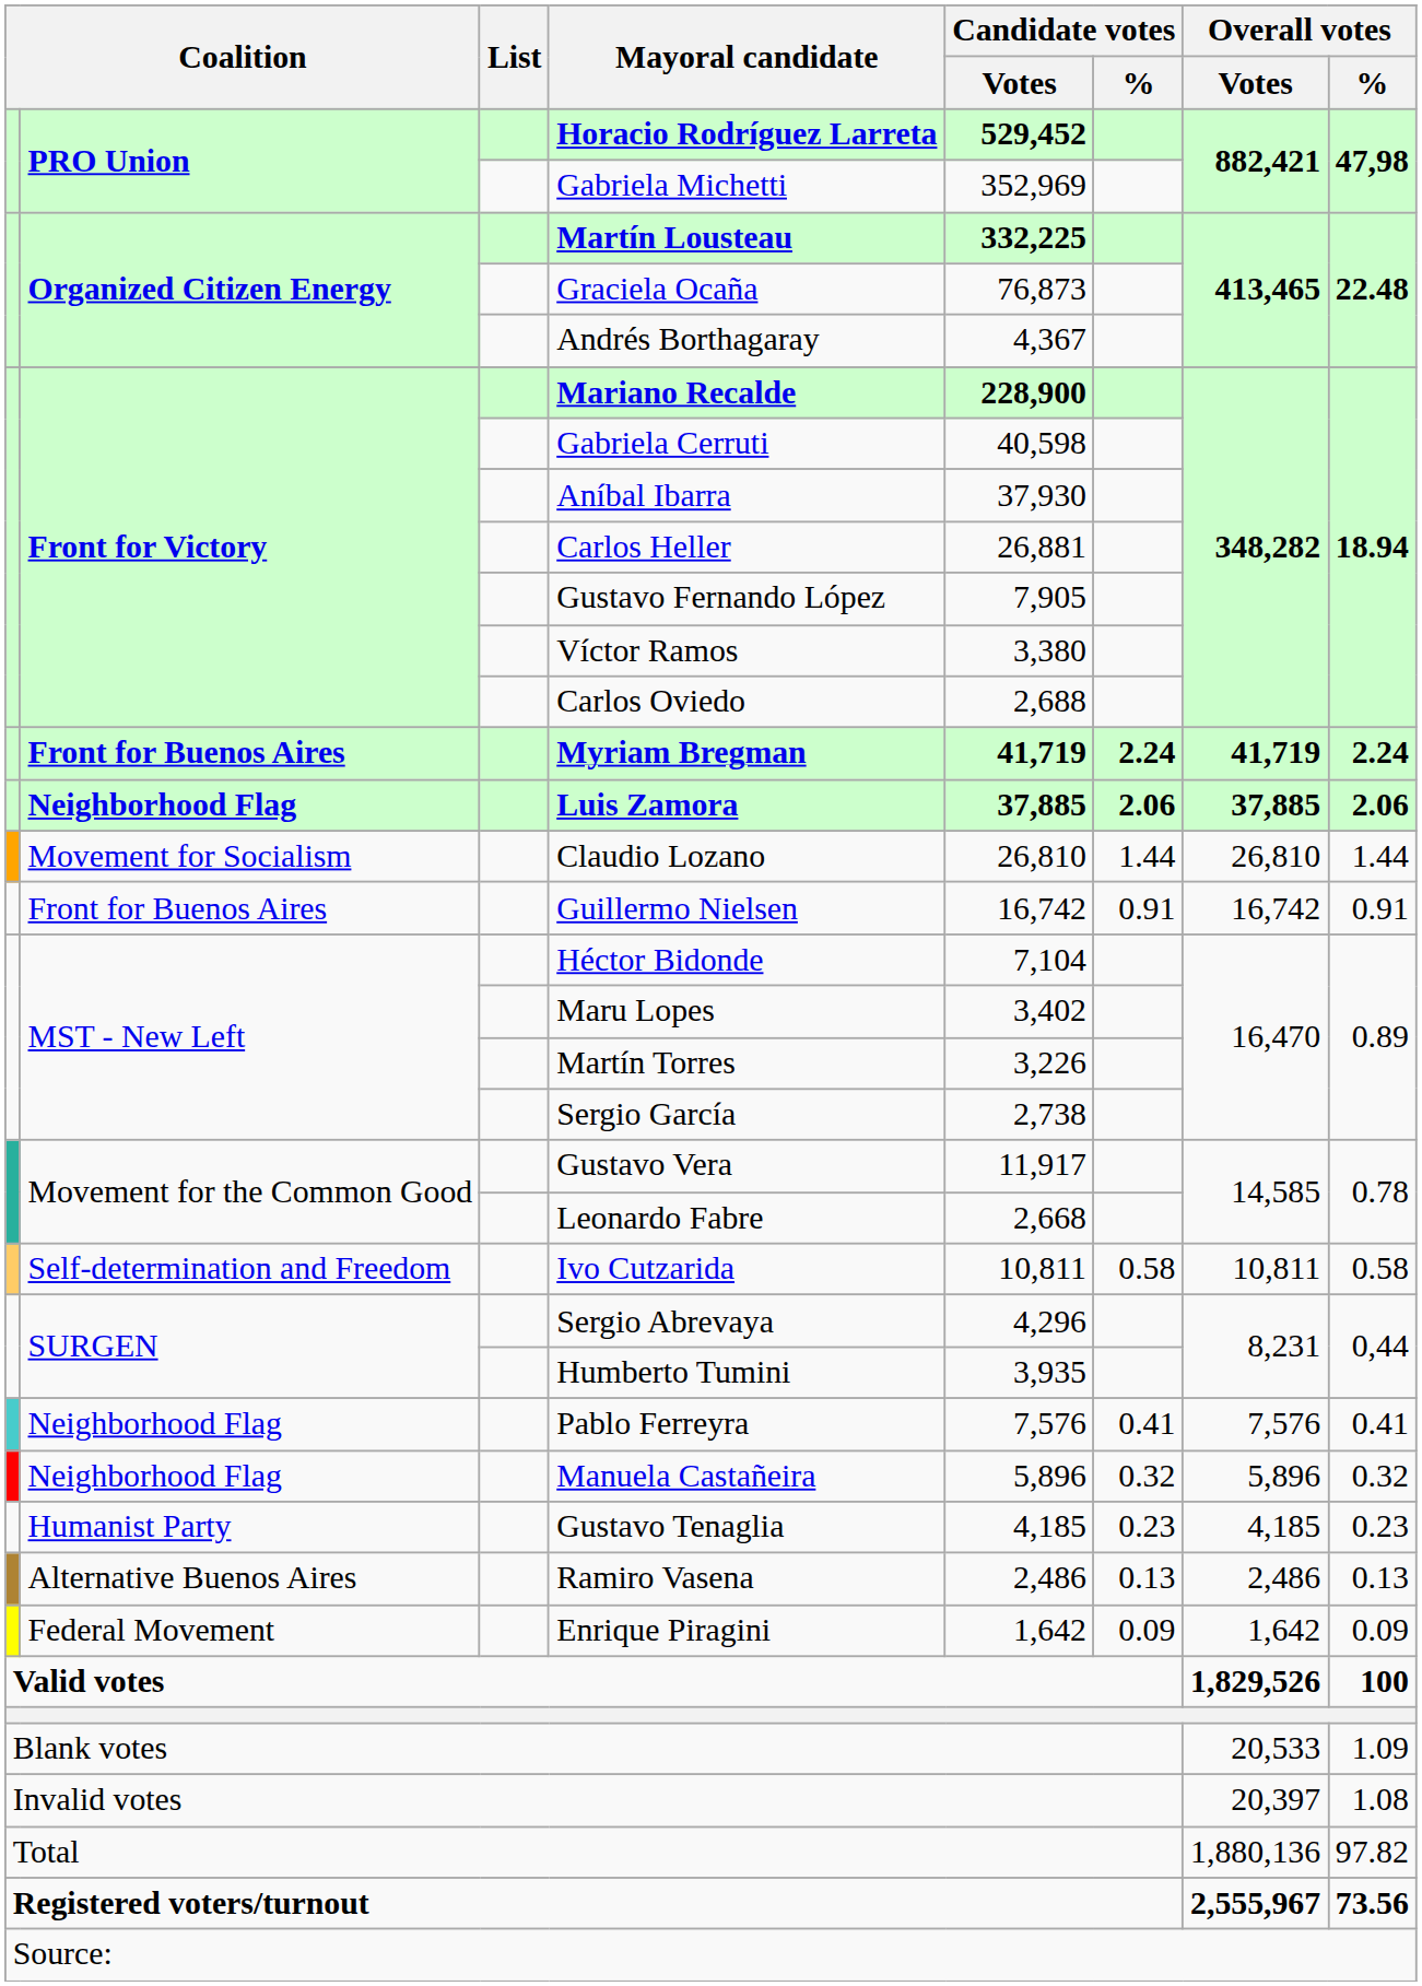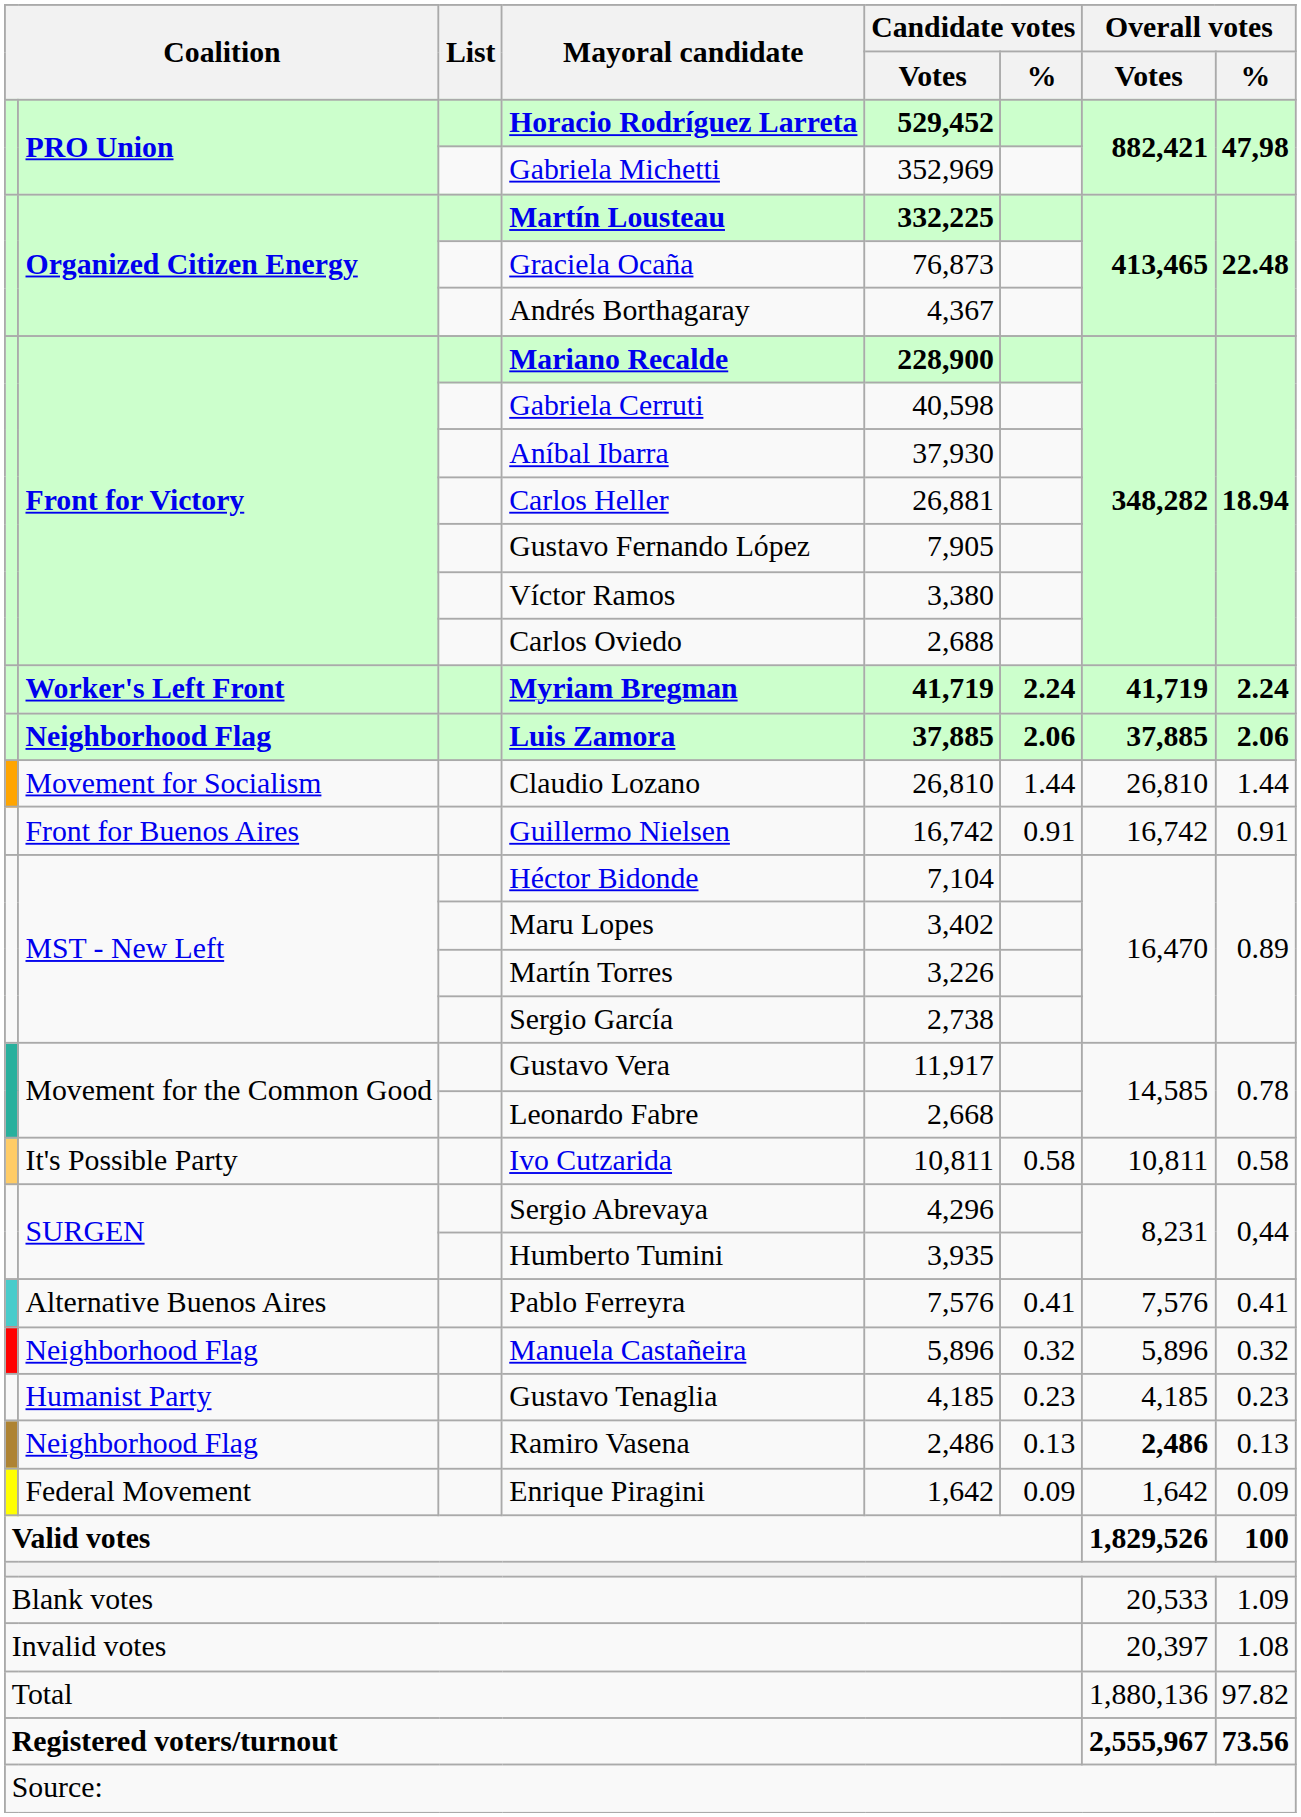Myriam Bregman | column 2: Front for Buenos Aires -> Worker's Left Front
Ivo Cutzarida | column 2: Self-determination and Freedom -> It's Possible Party
Pablo Ferreyra | column 2: Neighborhood Flag -> Alternative Buenos Aires
Ramiro Vasena | column 2: Alternative Buenos Aires -> Neighborhood Flag
Ramiro Vasena | Overall votes / Votes: normal -> bold
